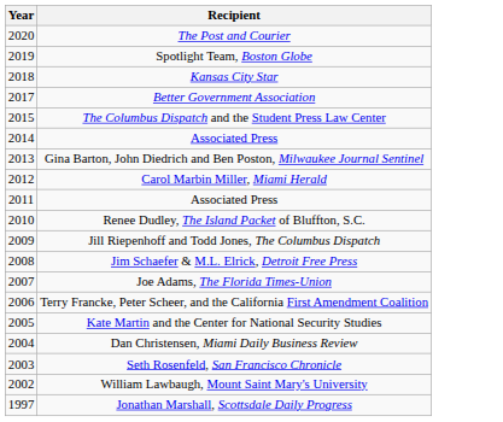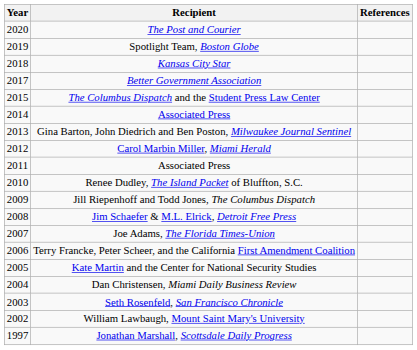+ column: References
